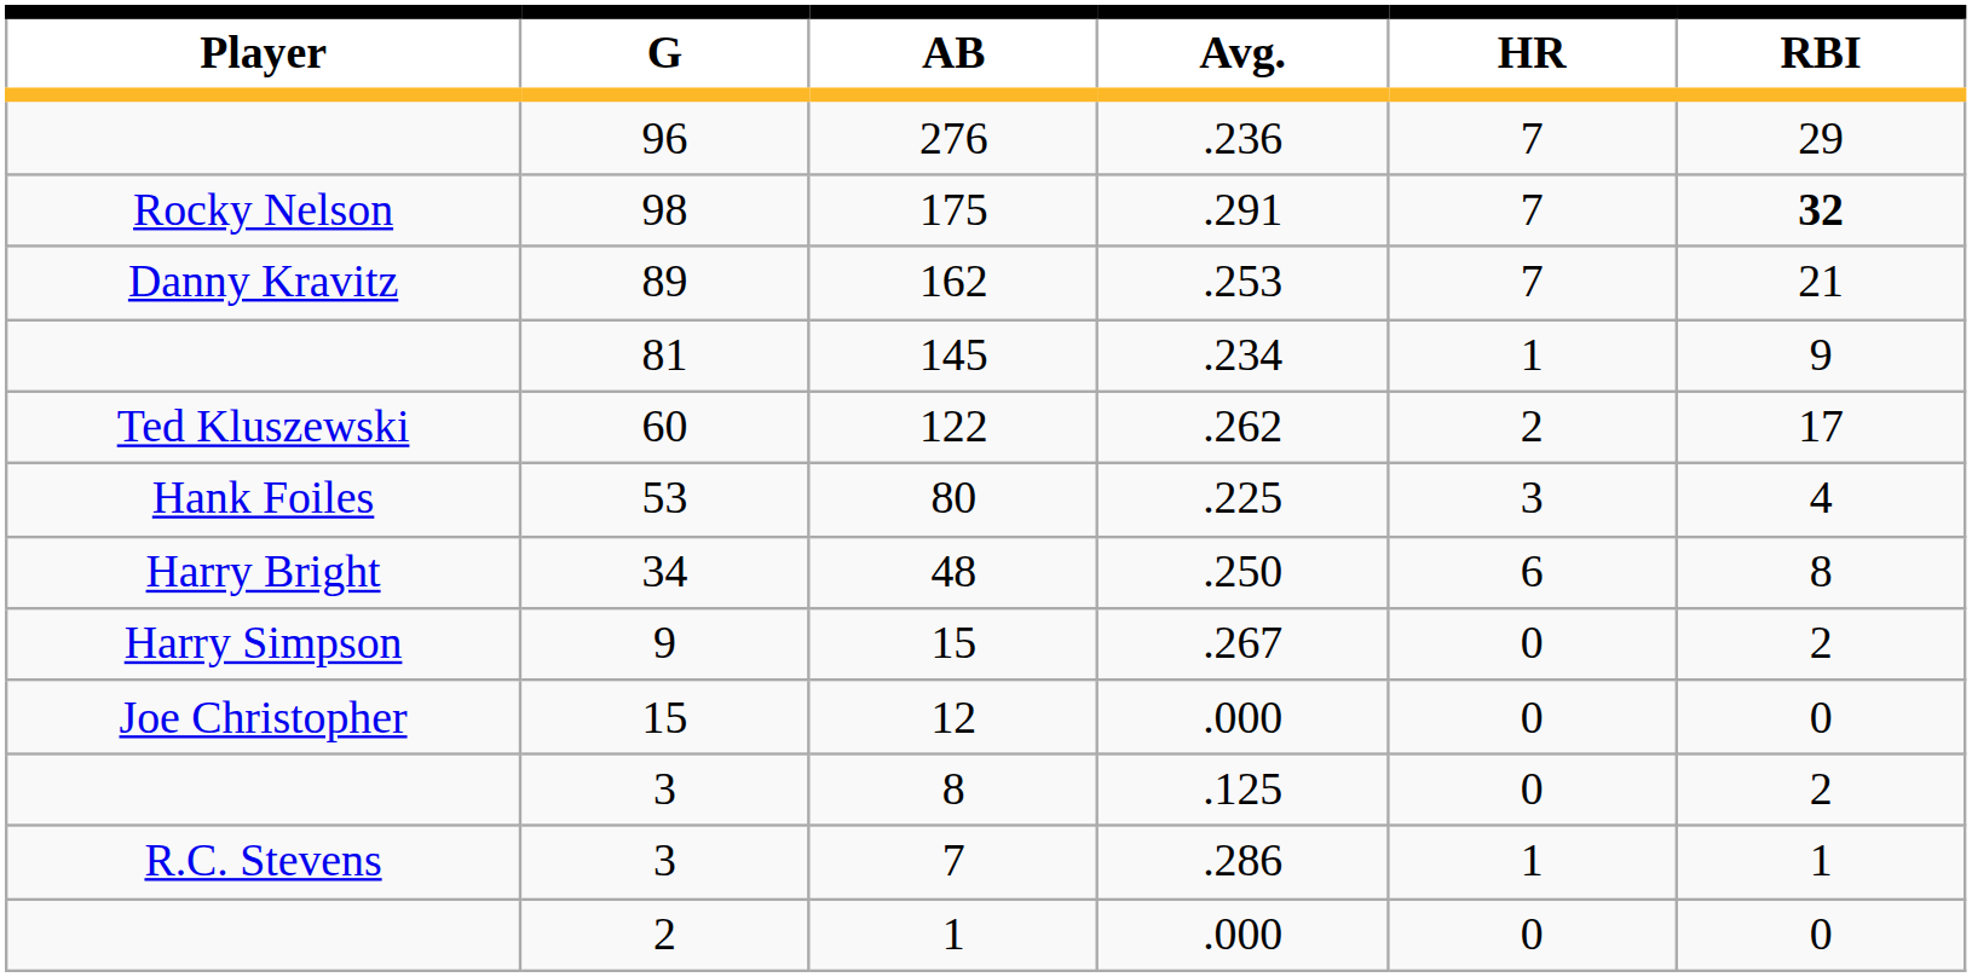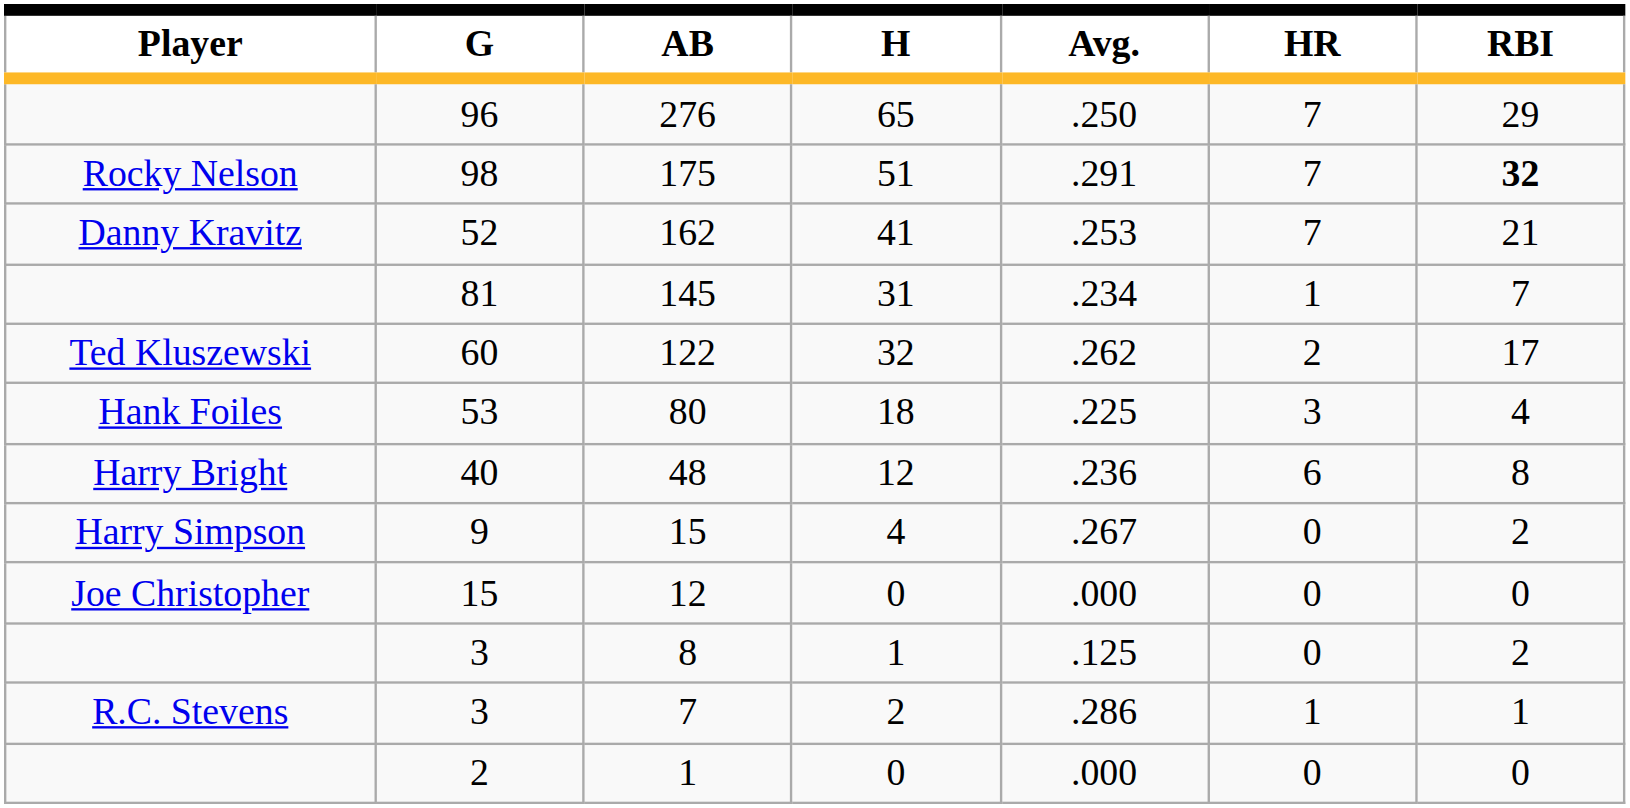+ column: H | 65 | 51 | 41 | 31 | 32 | 18 | 12 | 4 | 0 | 1 | 2 | 0
276 | Avg.: .236 -> .250
162 | G: 89 -> 52
145 | RBI: 9 -> 7
48 | G: 34 -> 40
48 | Avg.: .250 -> .236
